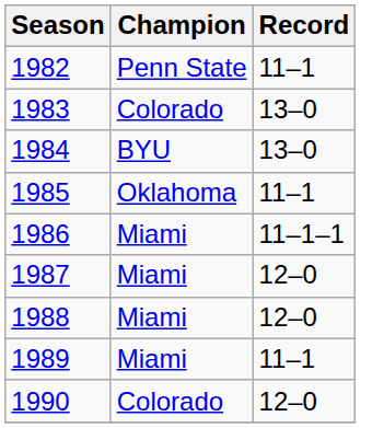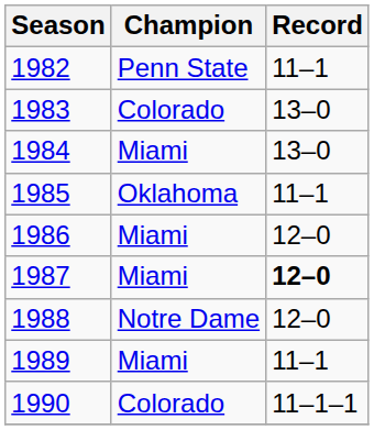1984 | Champion: BYU -> Miami
1986 | Record: 11–1–1 -> 12–0
1987 | Record: normal -> bold
1988 | Champion: Miami -> Notre Dame
1990 | Record: 12–0 -> 11–1–1
